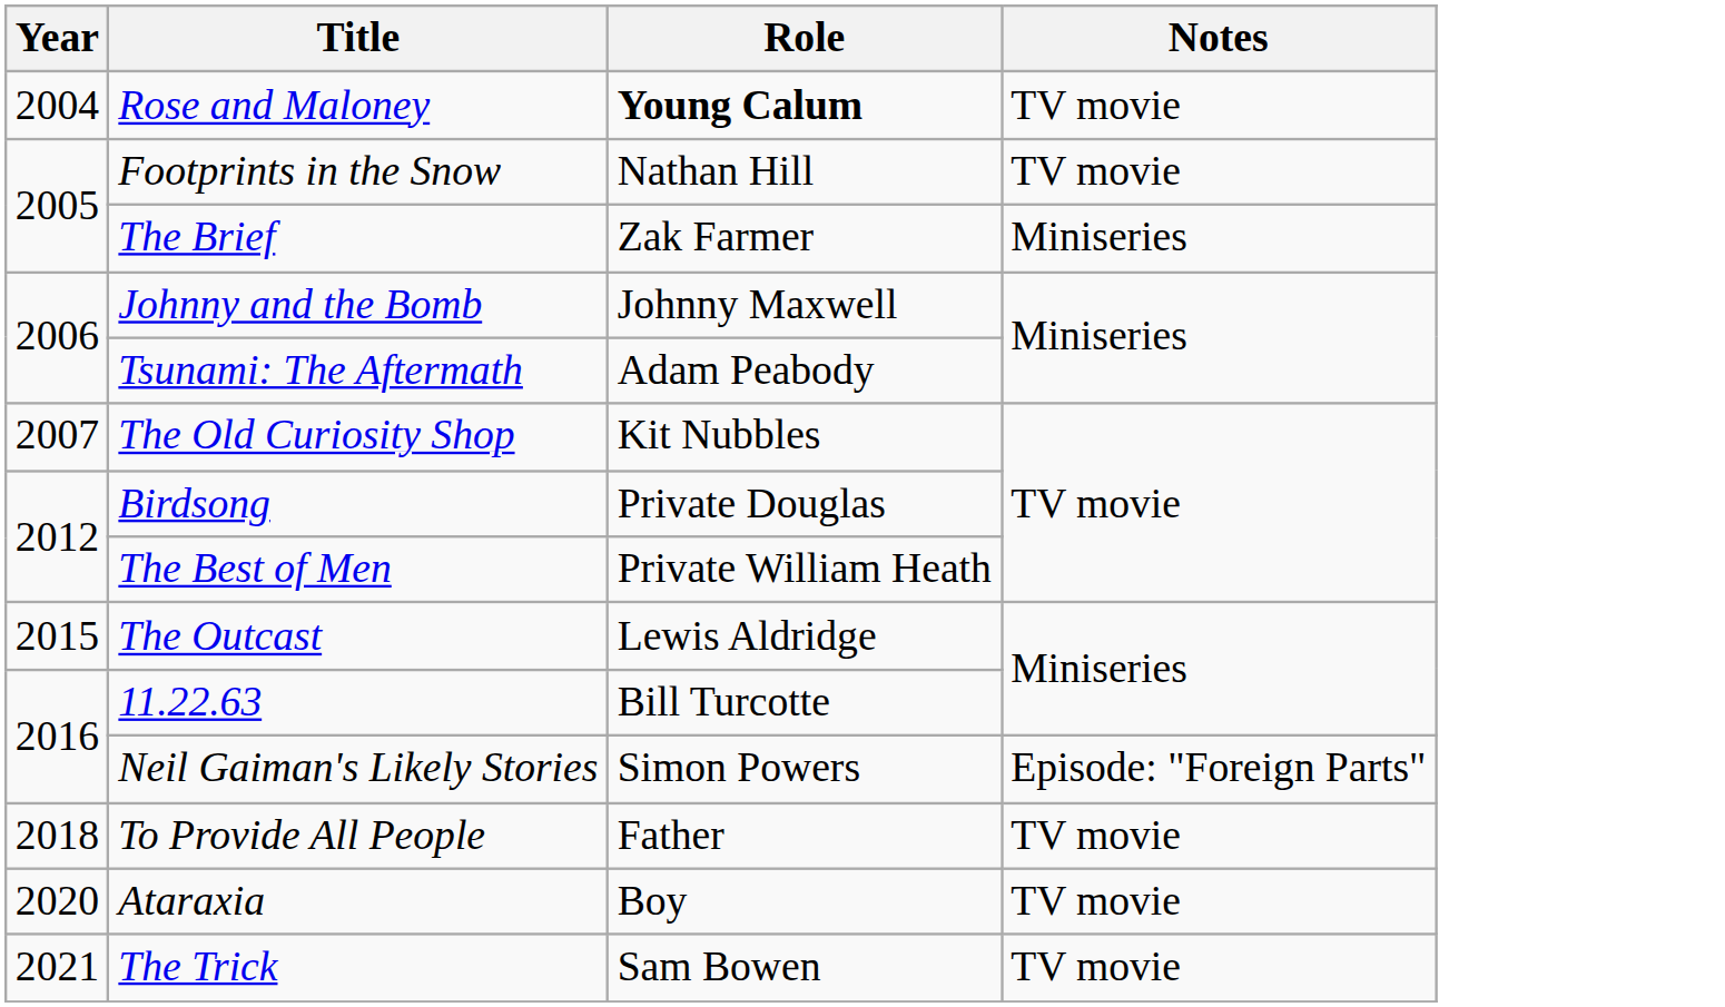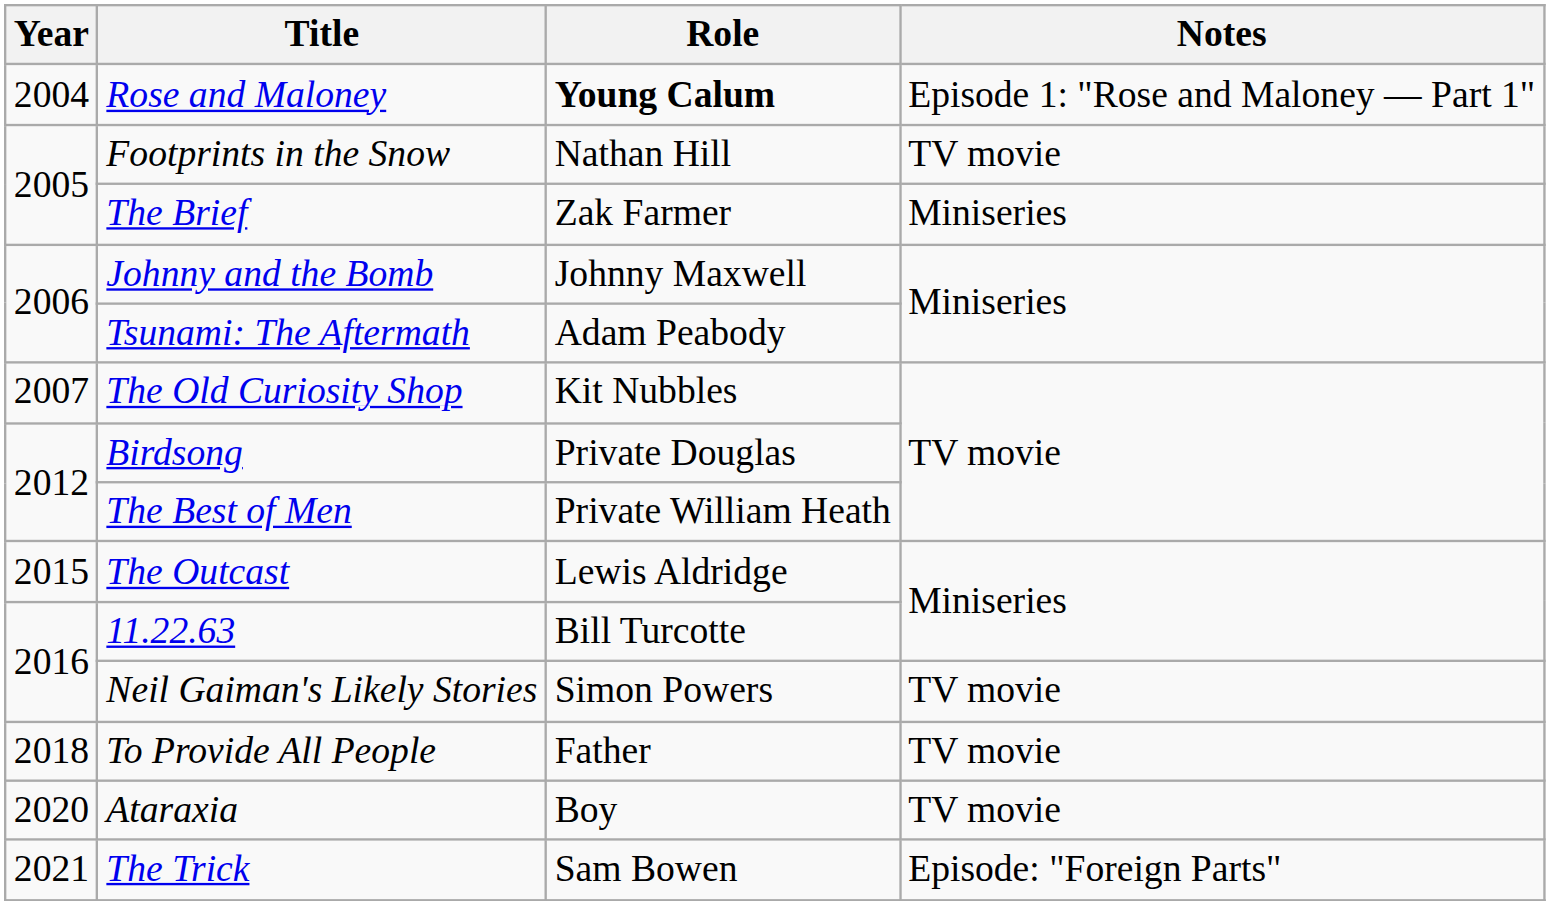Rose and Maloney | Notes: TV movie -> Episode 1: "Rose and Maloney — Part 1"
Neil Gaiman's Likely Stories | Notes: Episode: "Foreign Parts" -> TV movie
The Trick | Notes: TV movie -> Episode: "Foreign Parts"
